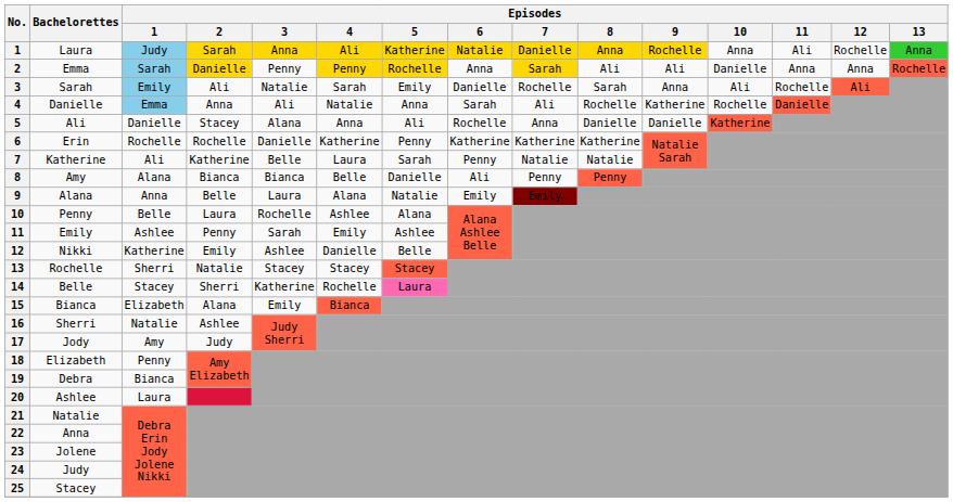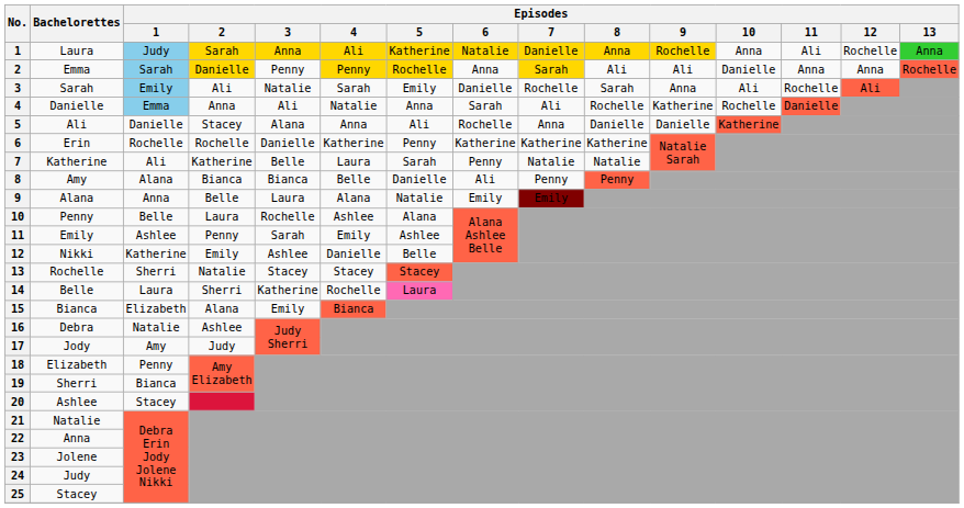14 | Episodes / 1: Stacey -> Laura
16 | Bachelorettes: Sherri -> Debra
19 | Bachelorettes: Debra -> Sherri
20 | Episodes / 1: Laura -> Stacey
